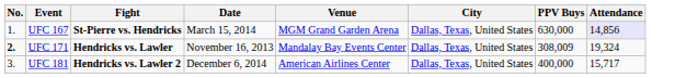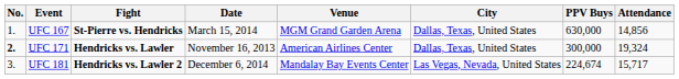UFC 167 | Attendance: lavender background -> no background
UFC 171 | Venue: Mandalay Bay Events Center -> American Airlines Center
UFC 171 | PPV Buys: 308,009 -> 300,000
UFC 181 | Venue: American Airlines Center -> Mandalay Bay Events Center
UFC 181 | City: Dallas, Texas, United States -> Las Vegas, Nevada, United States
UFC 181 | PPV Buys: 400,000 -> 224,674
